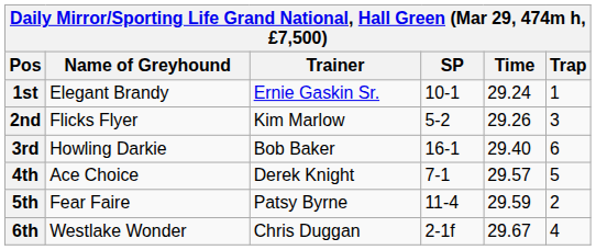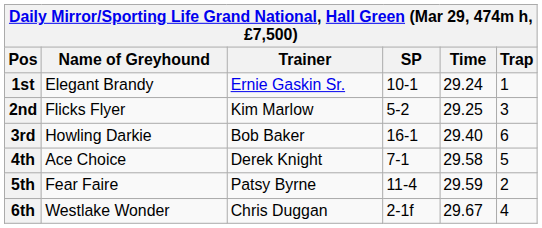2nd | Time: 29.26 -> 29.25
4th | Time: 29.57 -> 29.58
